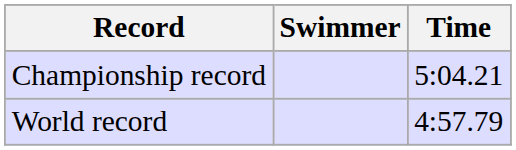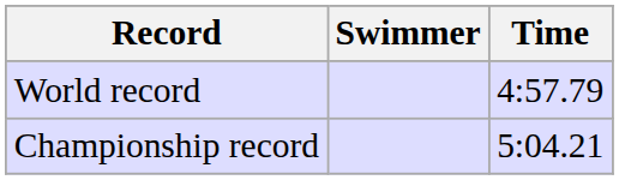rows swapped: World record <-> Championship record
